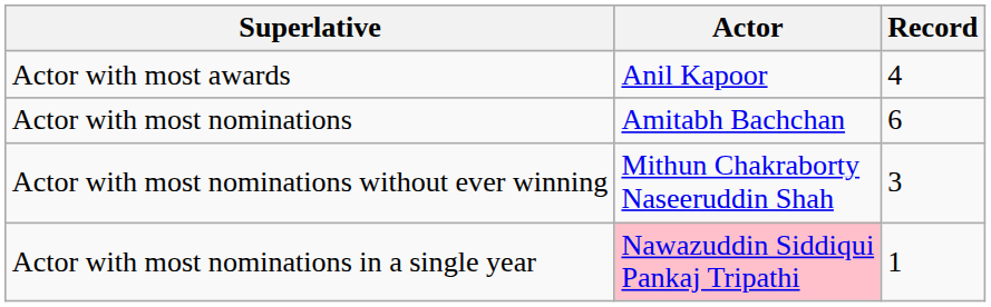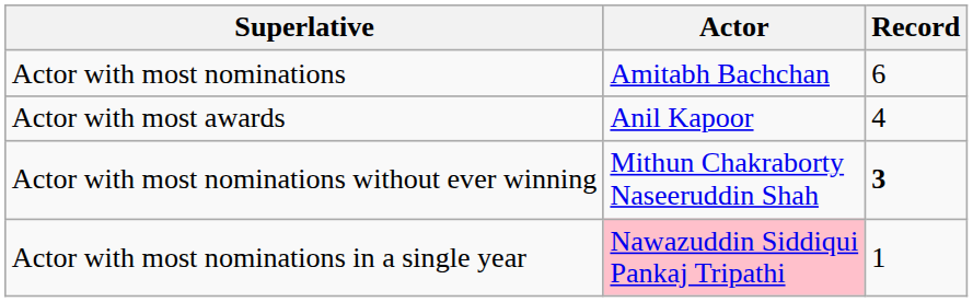rows swapped: Actor with most awards <-> Actor with most nominations
Actor with most nominations without ever winning | Record: normal -> bold
